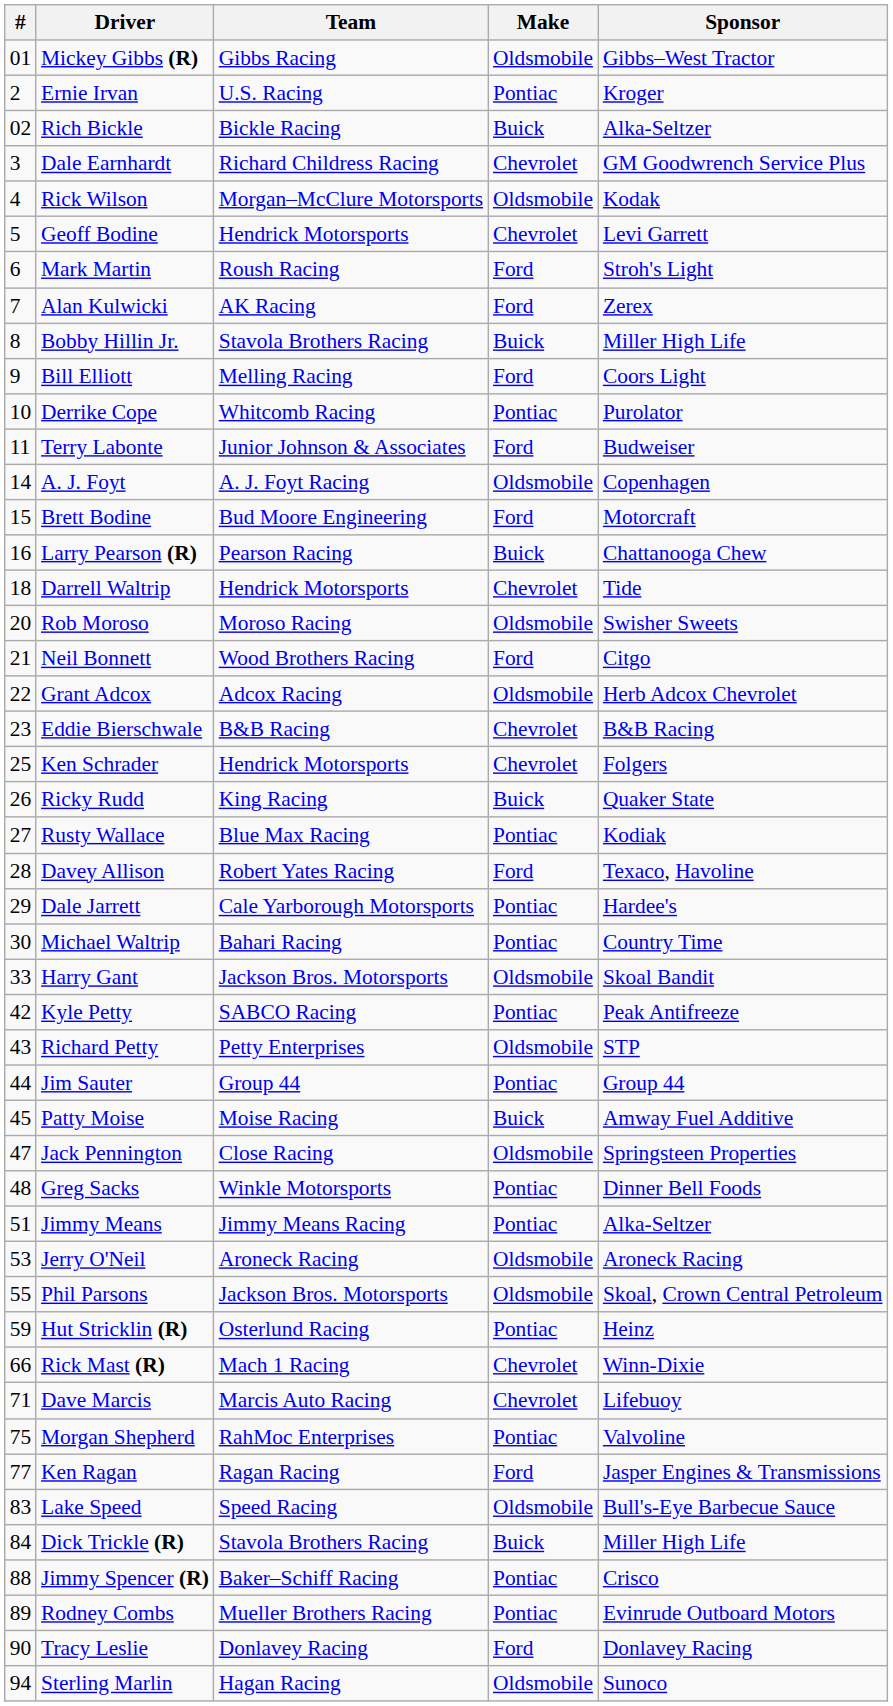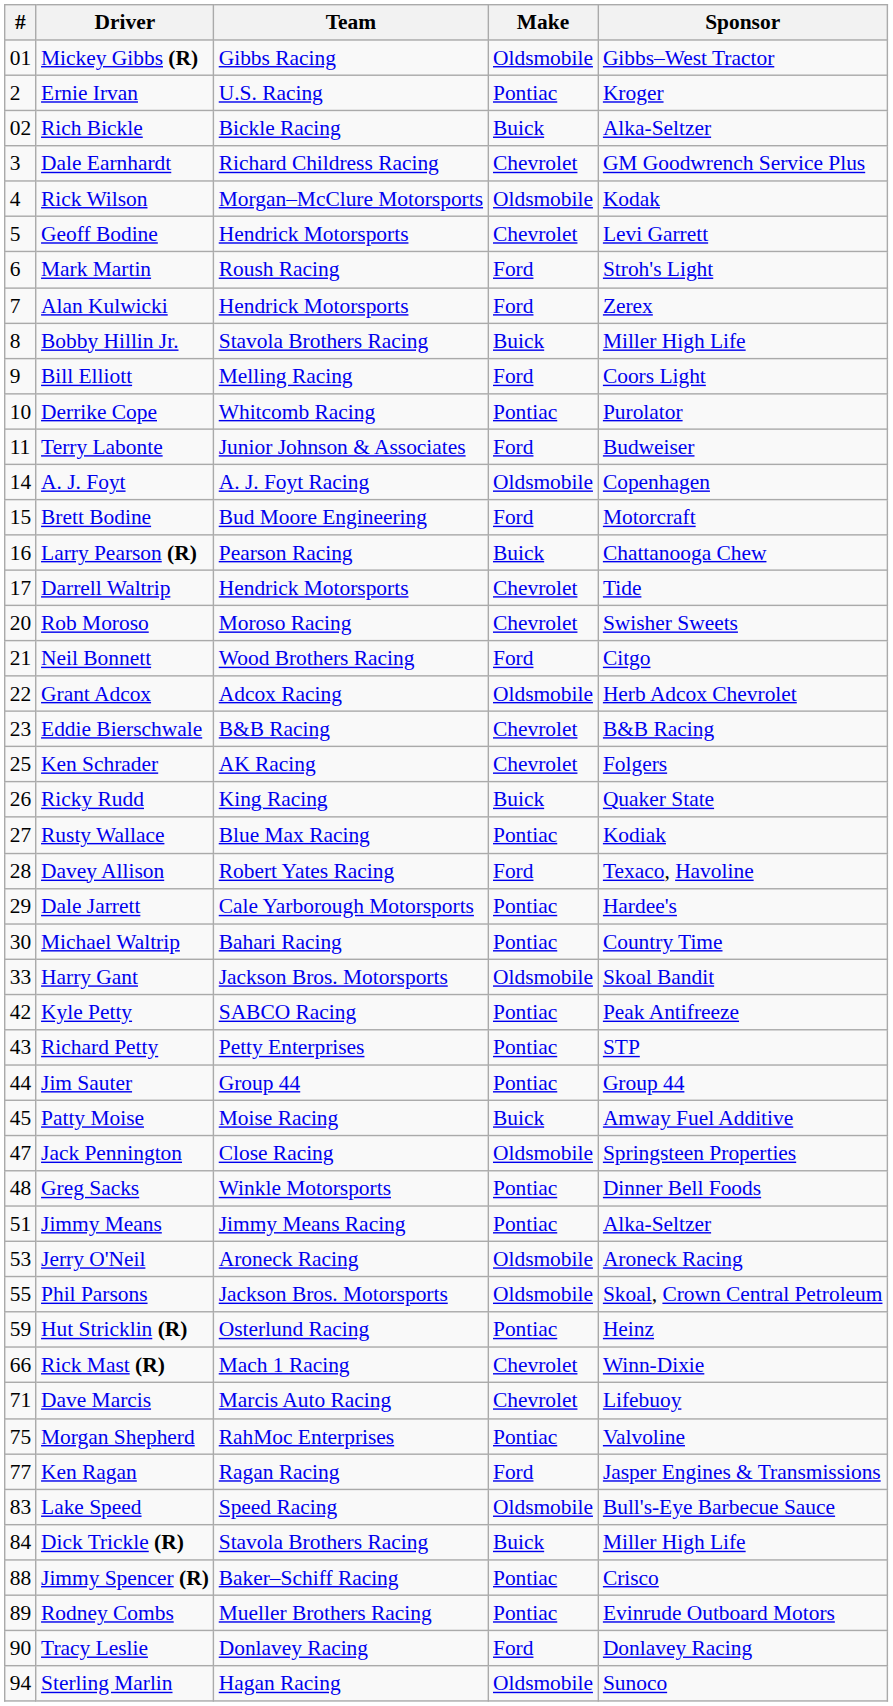Alan Kulwicki | Team: AK Racing -> Hendrick Motorsports
Darrell Waltrip | #: 18 -> 17
Rob Moroso | Make: Oldsmobile -> Chevrolet
Ken Schrader | Team: Hendrick Motorsports -> AK Racing
Richard Petty | Make: Oldsmobile -> Pontiac
